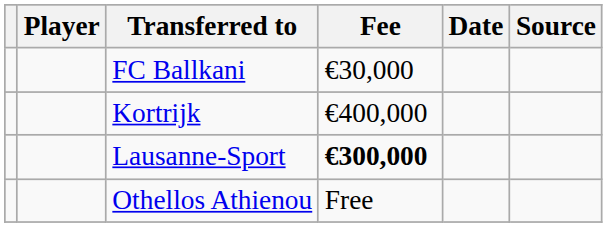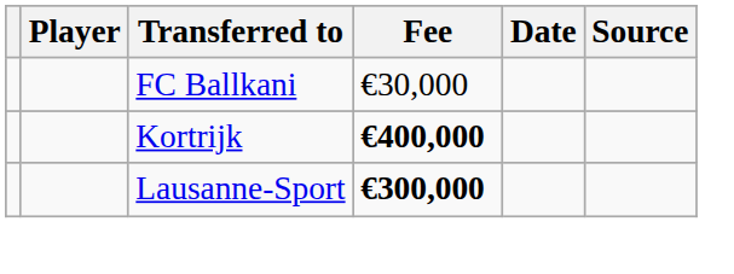Kortrijk | Fee: normal -> bold
- row: Othellos Athienou | Free
